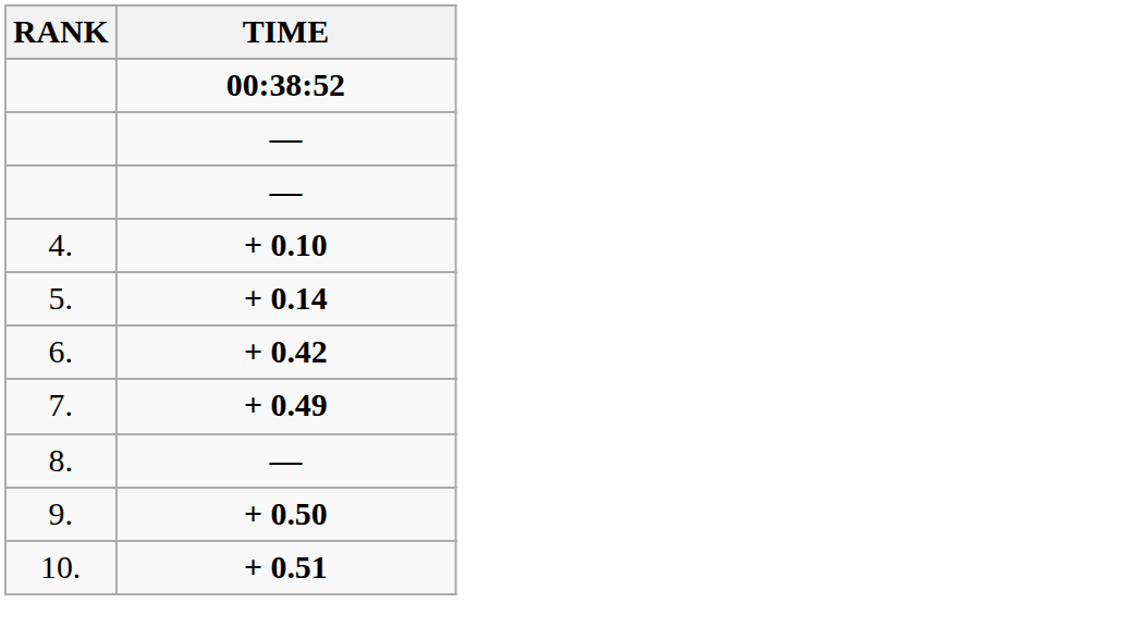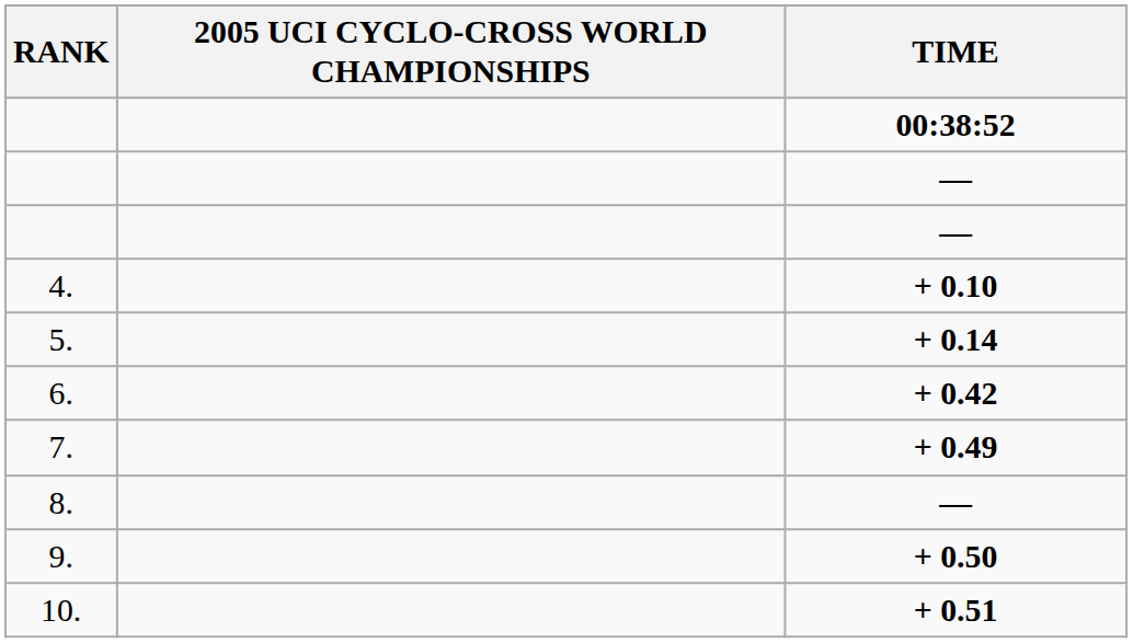+ column: 2005 UCI CYCLO-CROSS WORLD CHAMPIONSHIPS
